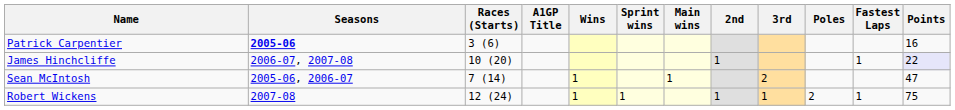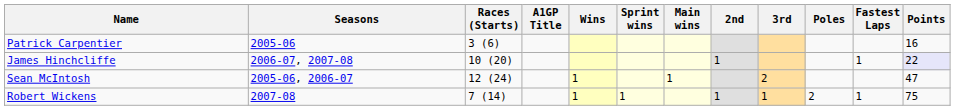Patrick Carpentier | Seasons: bold -> normal
Sean McIntosh | Races (Starts): 7 (14) -> 12 (24)
Robert Wickens | Races (Starts): 12 (24) -> 7 (14)
